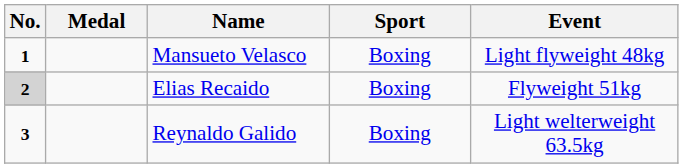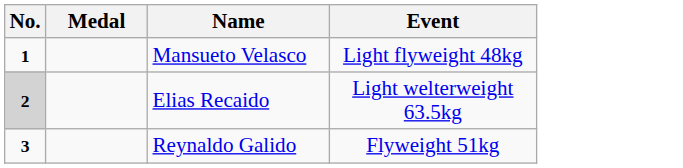- column: Sport | Boxing | Boxing | Boxing
Elias Recaido | Event: Flyweight 51kg -> Light welterweight 63.5kg
Reynaldo Galido | Event: Light welterweight 63.5kg -> Flyweight 51kg
